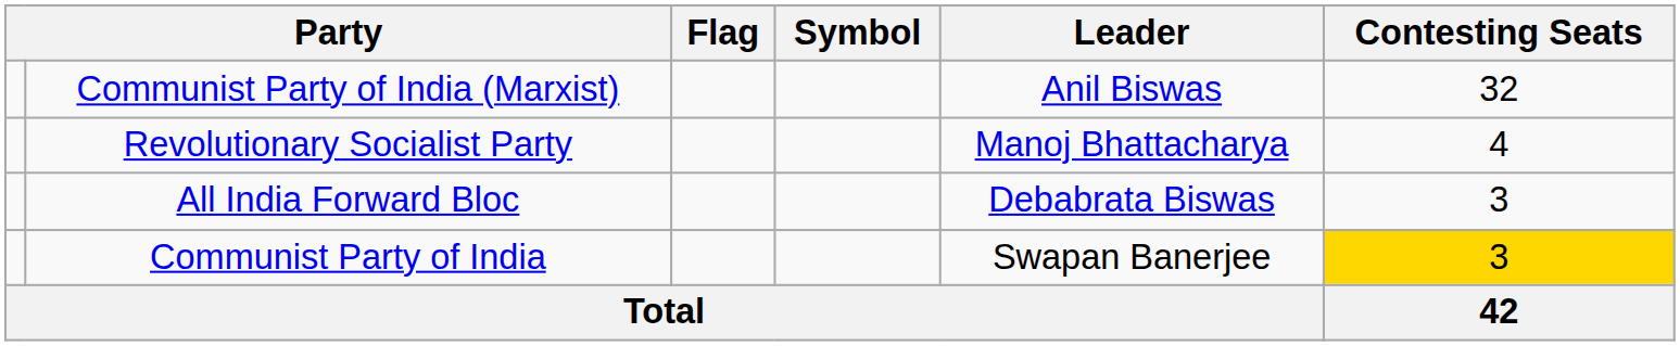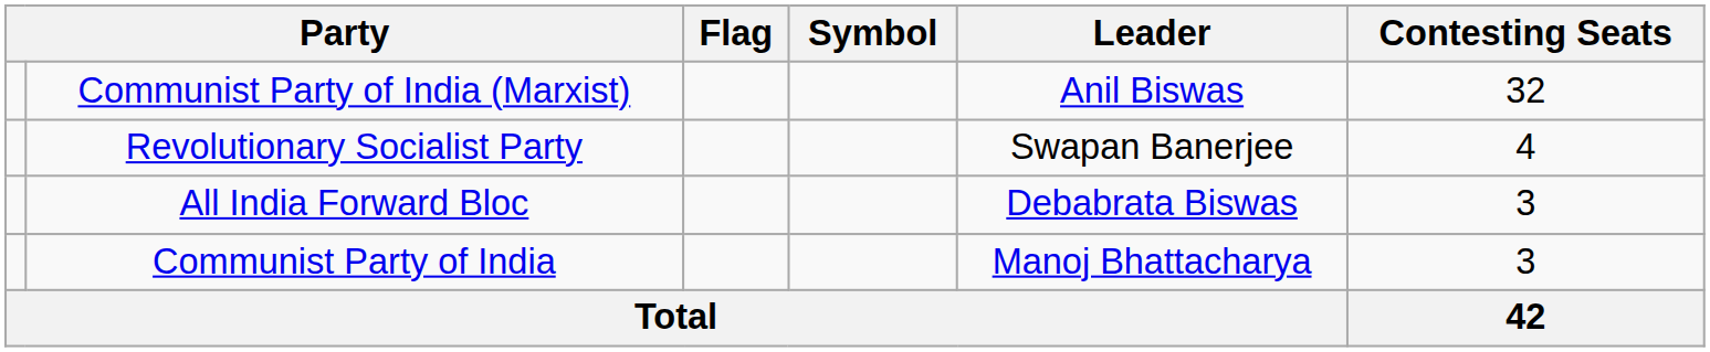Revolutionary Socialist Party | Leader: Manoj Bhattacharya -> Swapan Banerjee
Communist Party of India | Leader: Swapan Banerjee -> Manoj Bhattacharya
Communist Party of India | Contesting Seats: gold background -> no background
